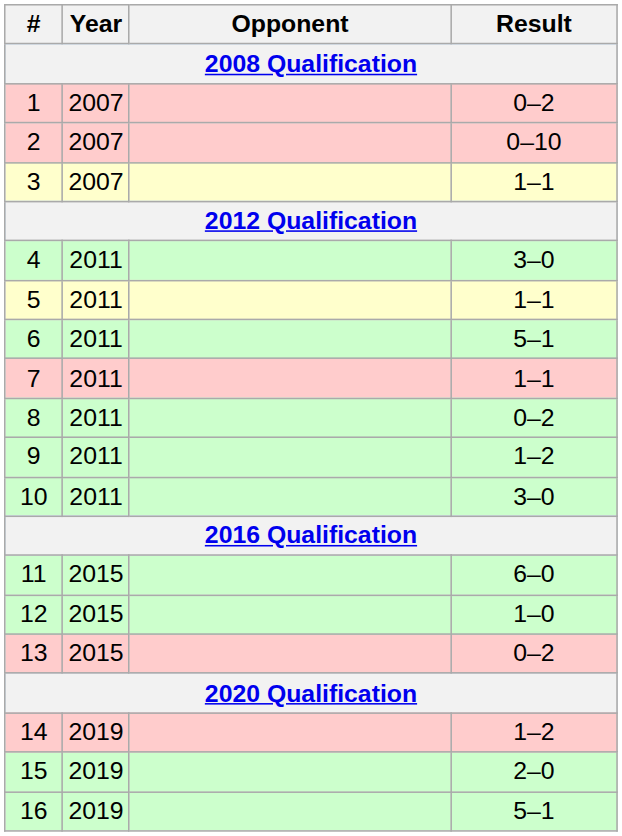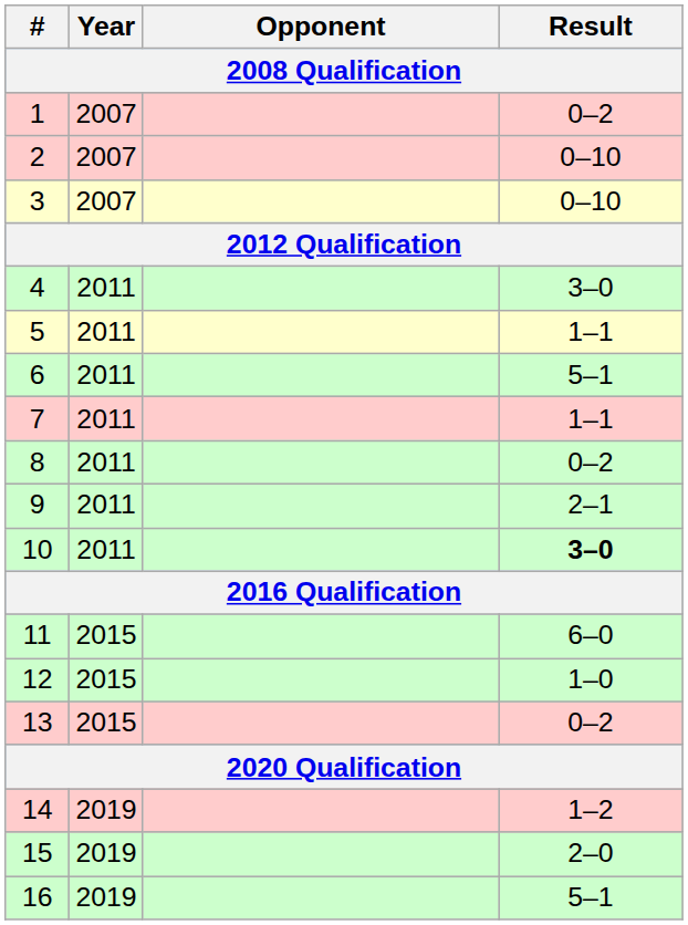3 | Result: 1–1 -> 0–10
9 | Result: 1–2 -> 2–1
10 | Result: normal -> bold
